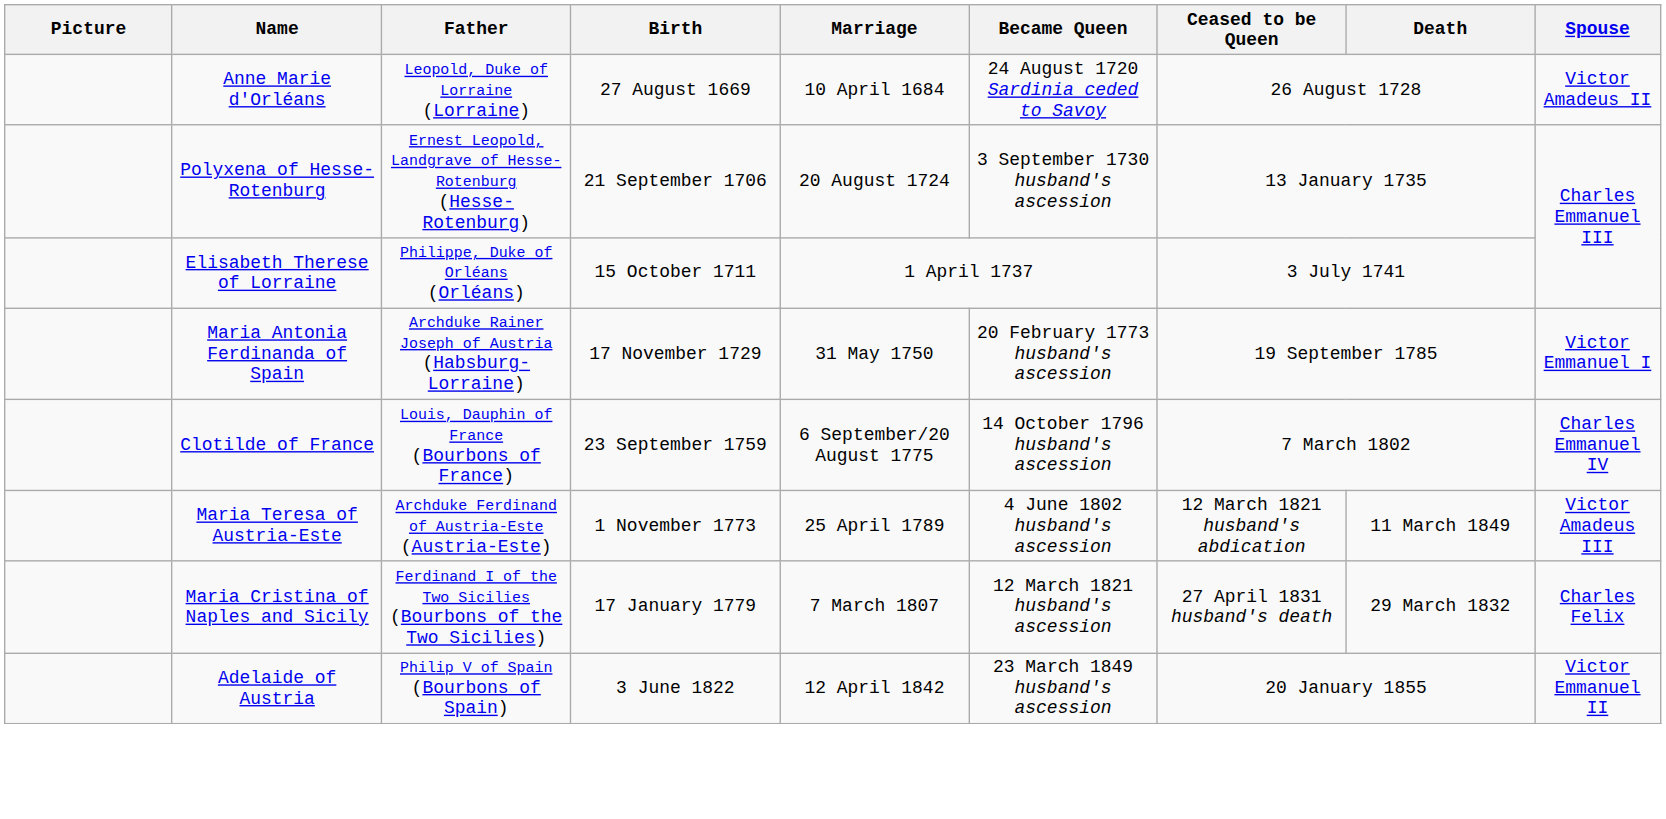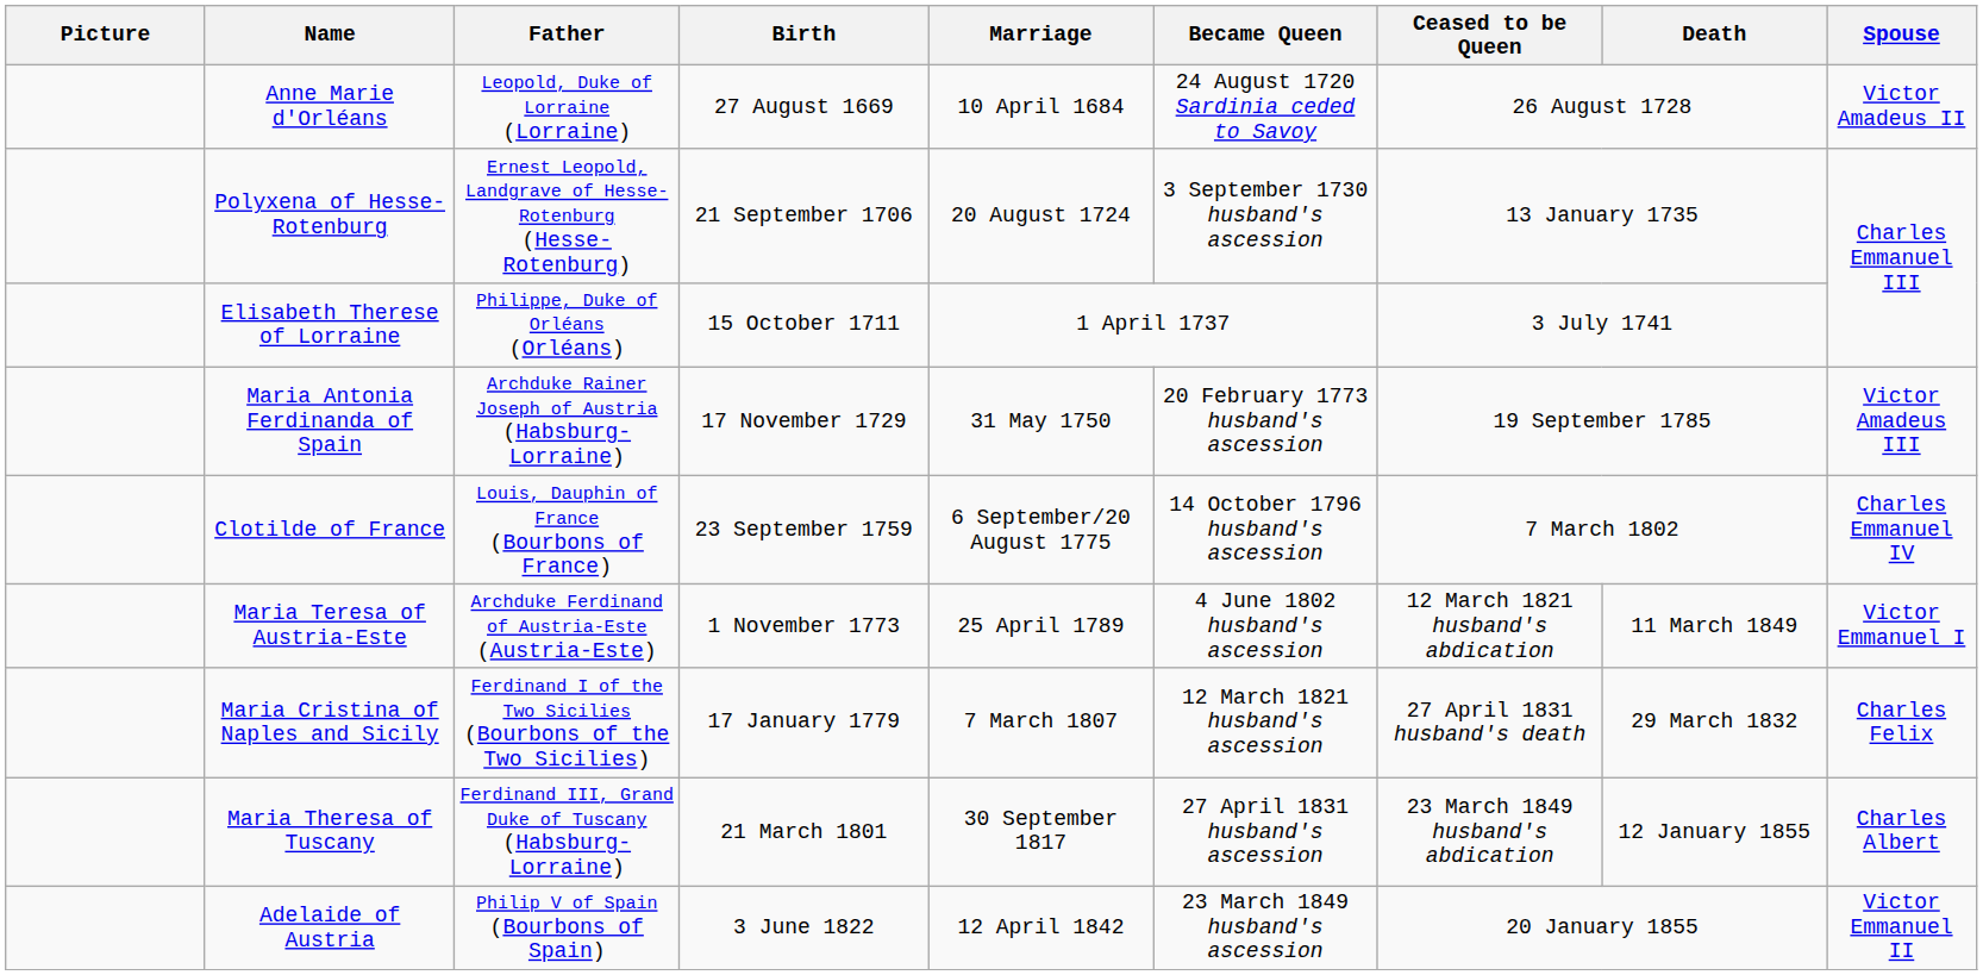Maria Antonia Ferdinanda of Spain | Spouse: Victor Emmanuel I -> Victor Amadeus III
Maria Teresa of Austria-Este | Spouse: Victor Amadeus III -> Victor Emmanuel I
+ row: Maria Theresa of Tuscany | Ferdinand III, Grand Duke of Tuscany (Habsburg-Lorraine) | 21 March 1801 | 30 September 1817 | 27 April 1831 husband's ascession | 23 March 1849 husband's abdication | 12 January 1855 | Charles Albert
